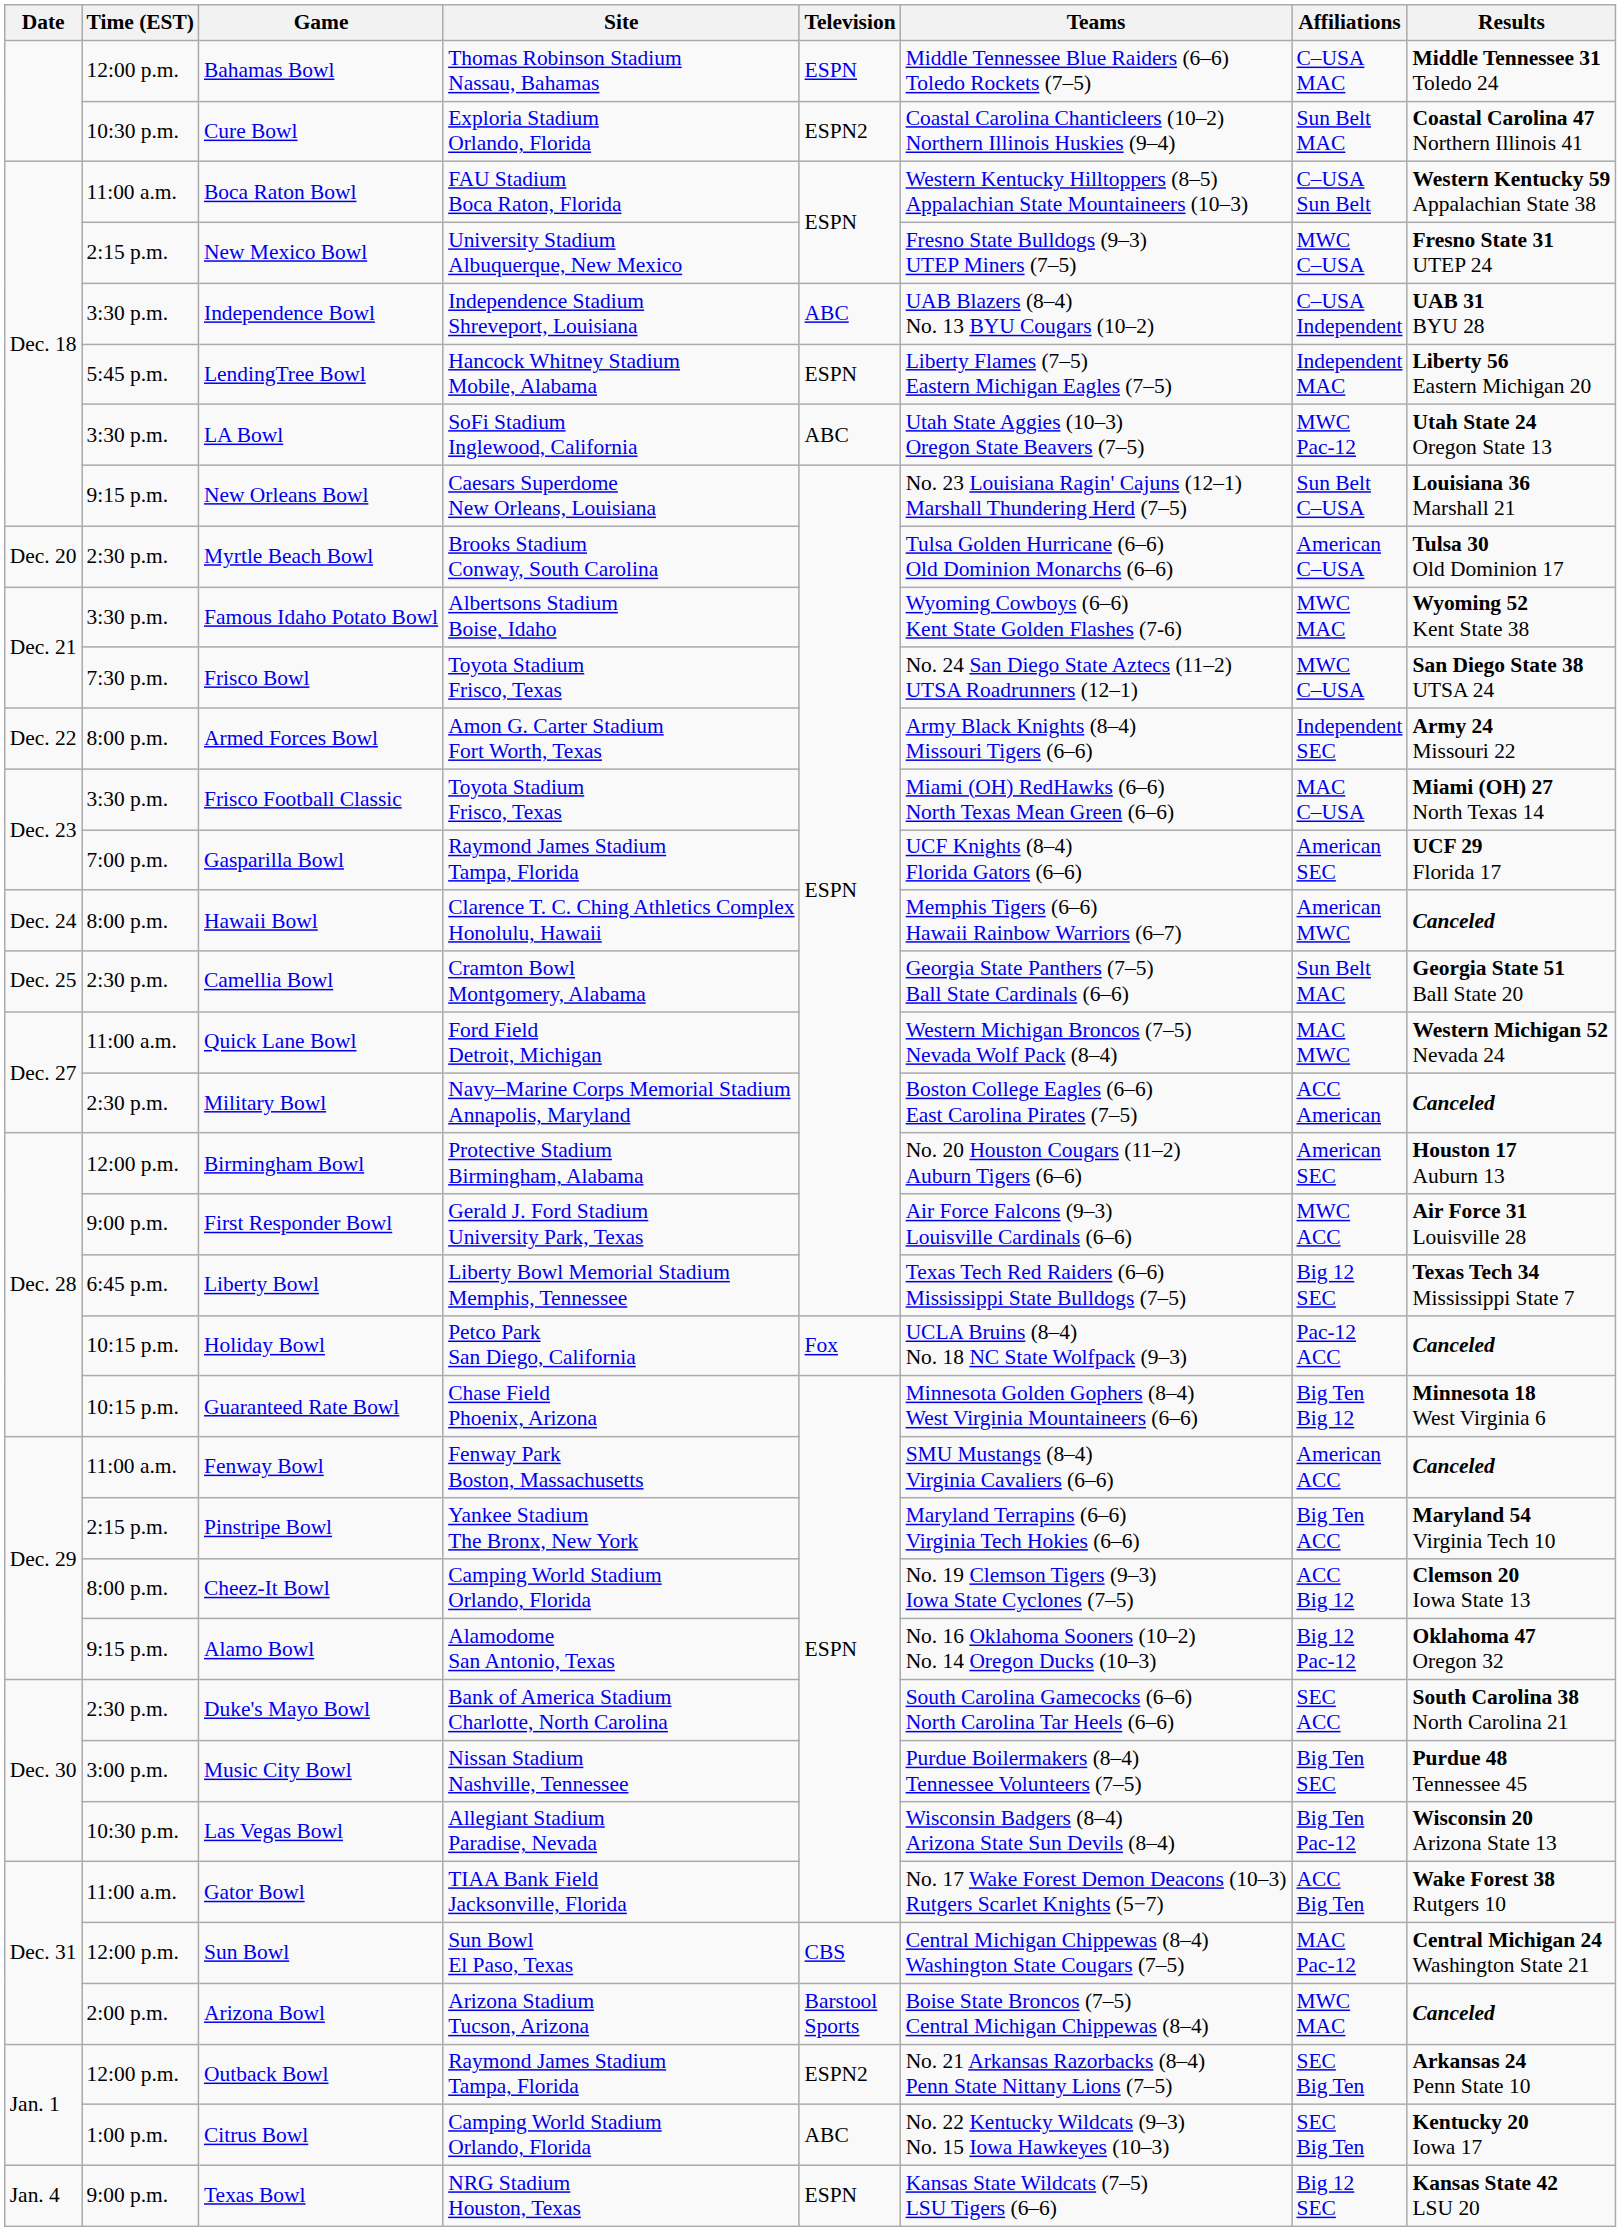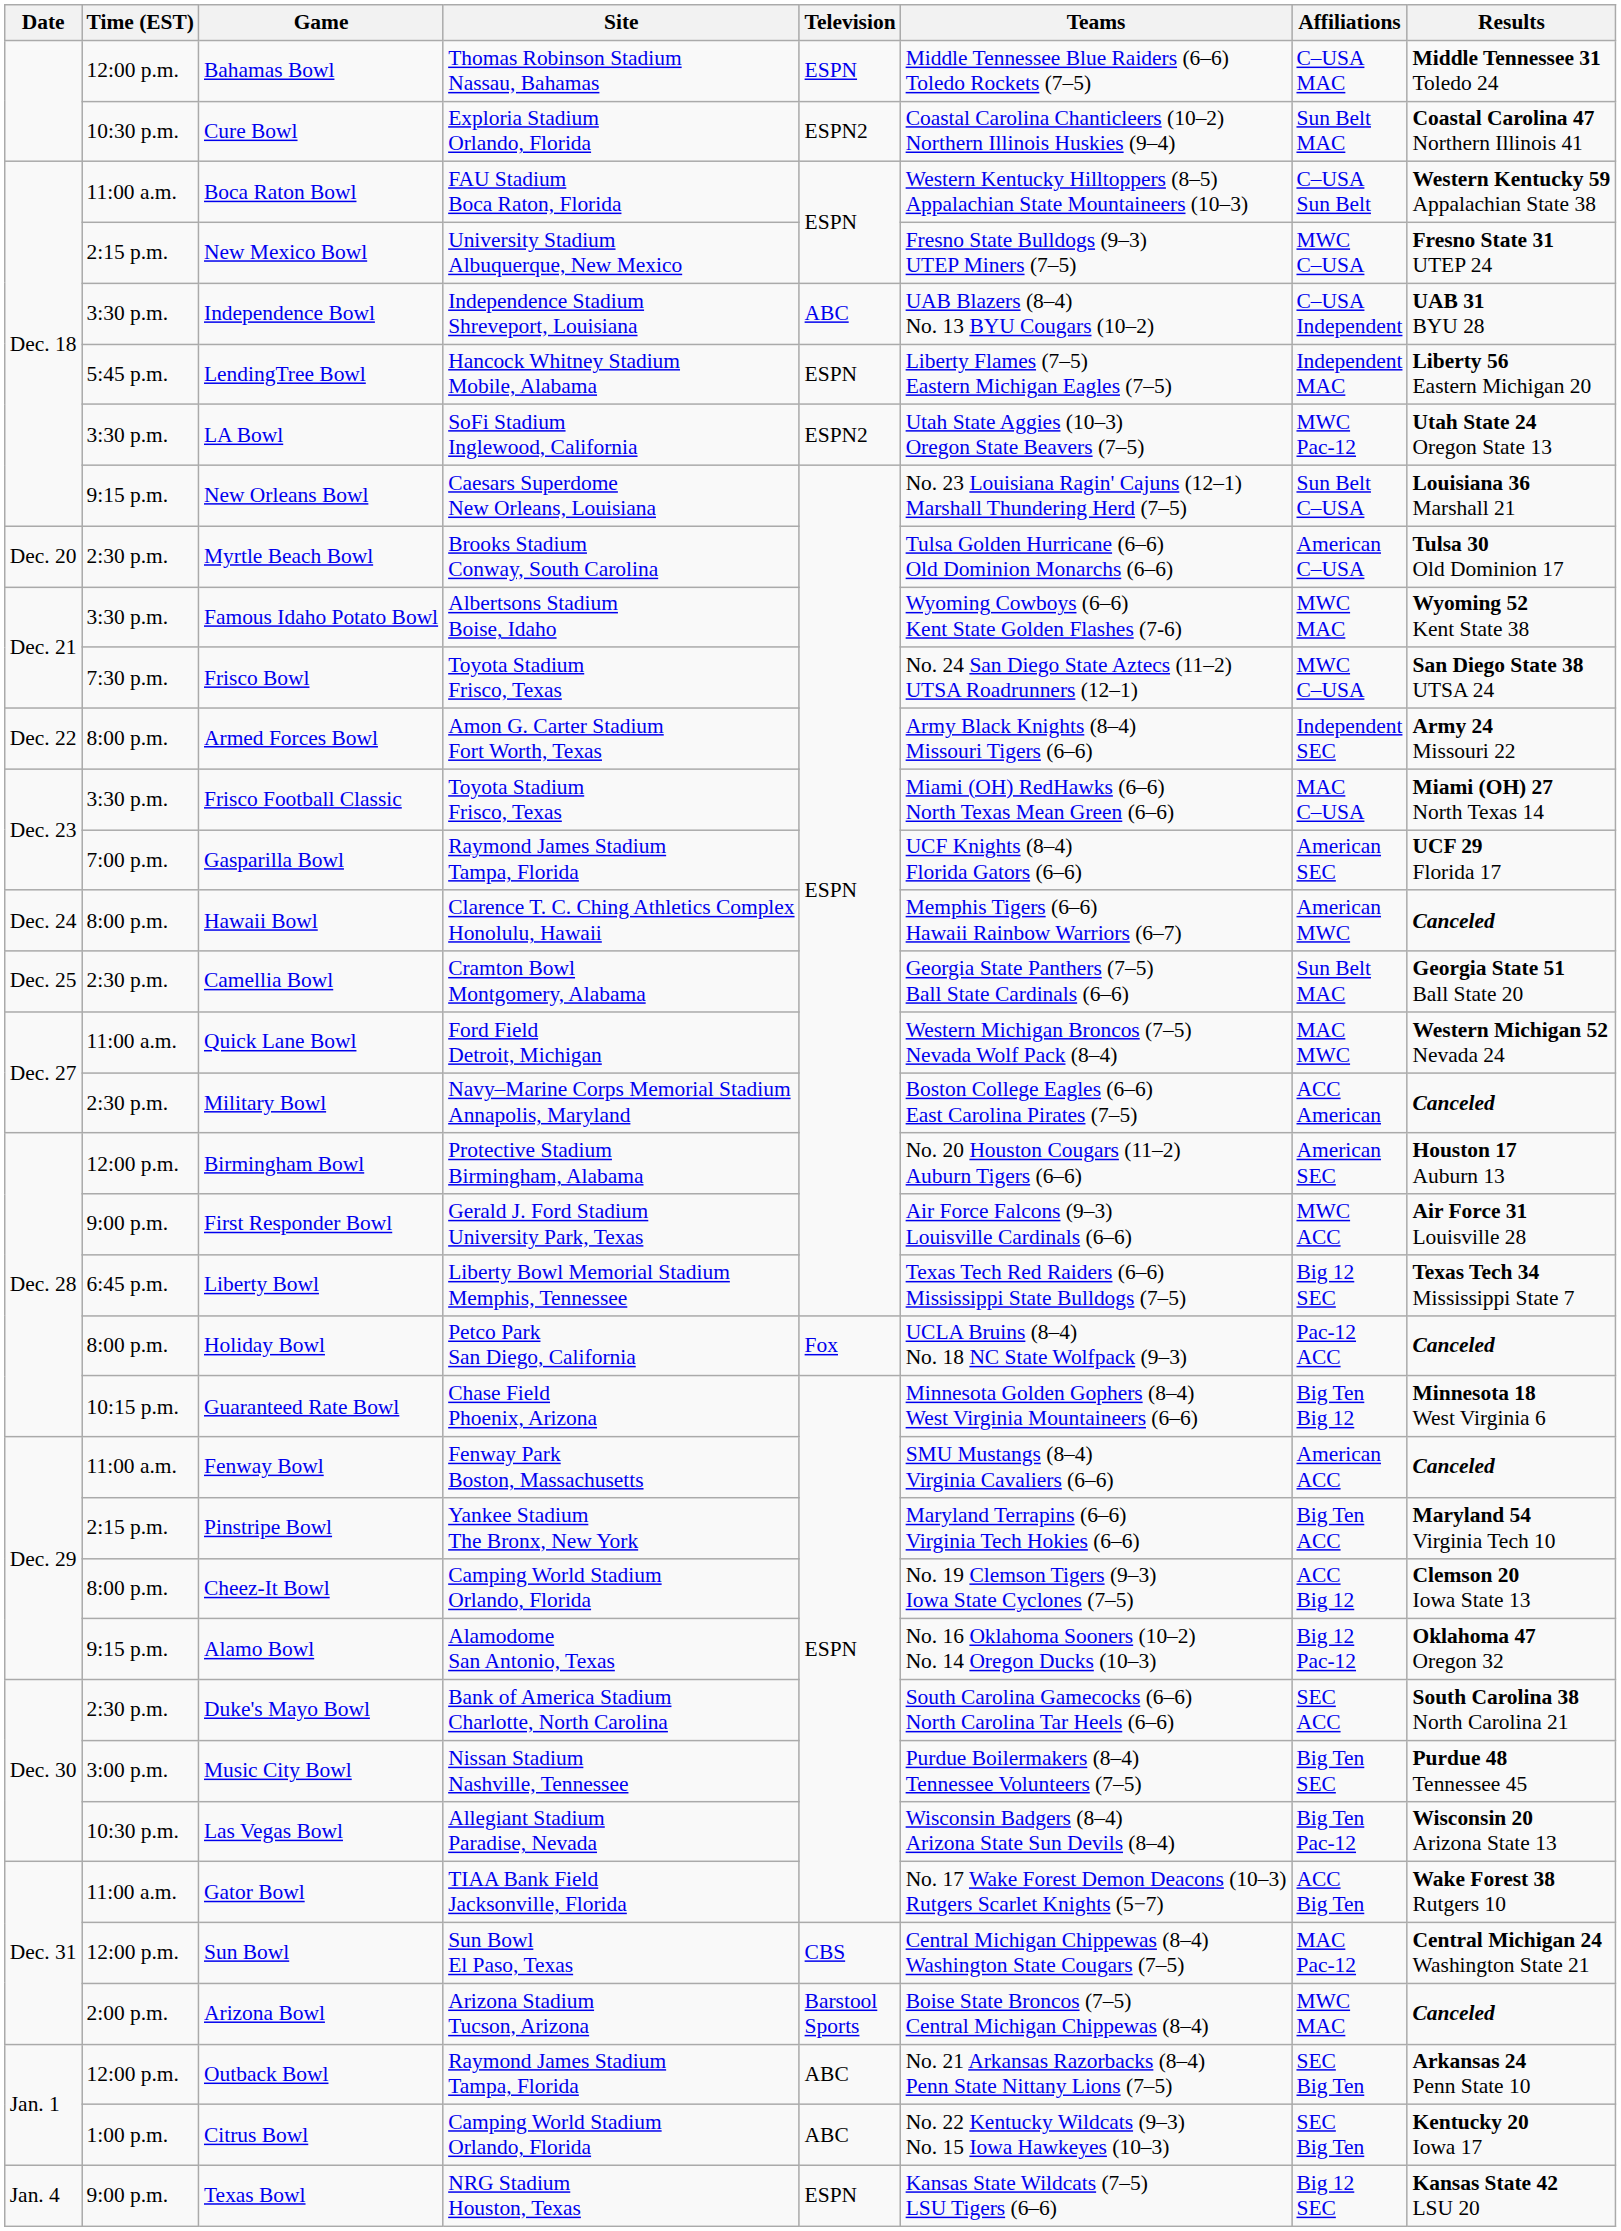LA Bowl | Television: ABC -> ESPN2
Holiday Bowl | Time (EST): 10:15 p.m. -> 8:00 p.m.
Outback Bowl | Television: ESPN2 -> ABC
